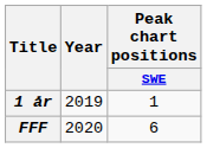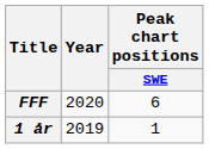rows swapped: 1 år <-> FFF
